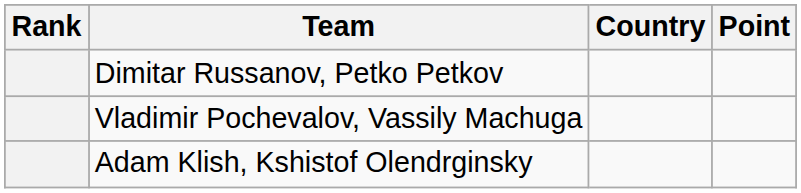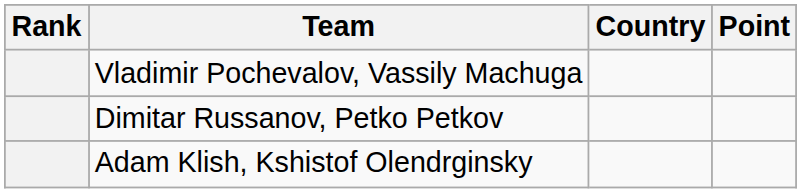rows swapped: Vladimir Pochevalov, Vassily Machuga <-> Dimitar Russanov, Petko Petkov
